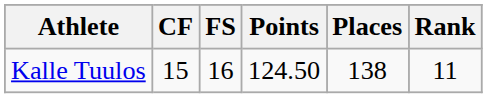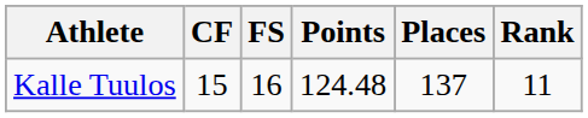Kalle Tuulos | Points: 124.50 -> 124.48
Kalle Tuulos | Places: 138 -> 137
